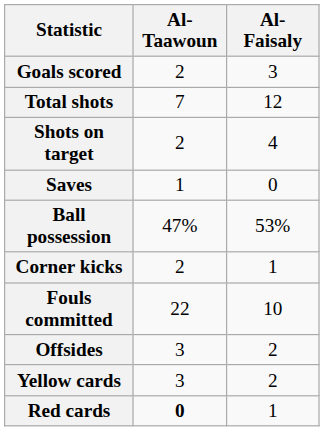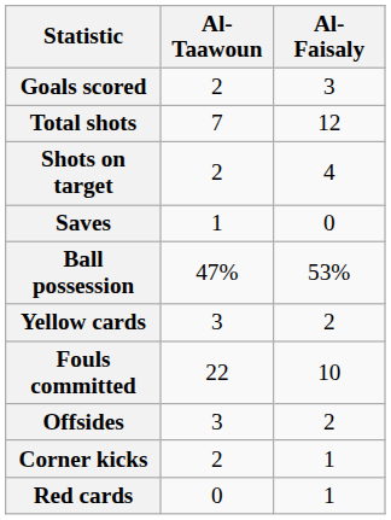rows swapped: Corner kicks <-> Yellow cards
Red cards | Al-Taawoun: bold -> normal
